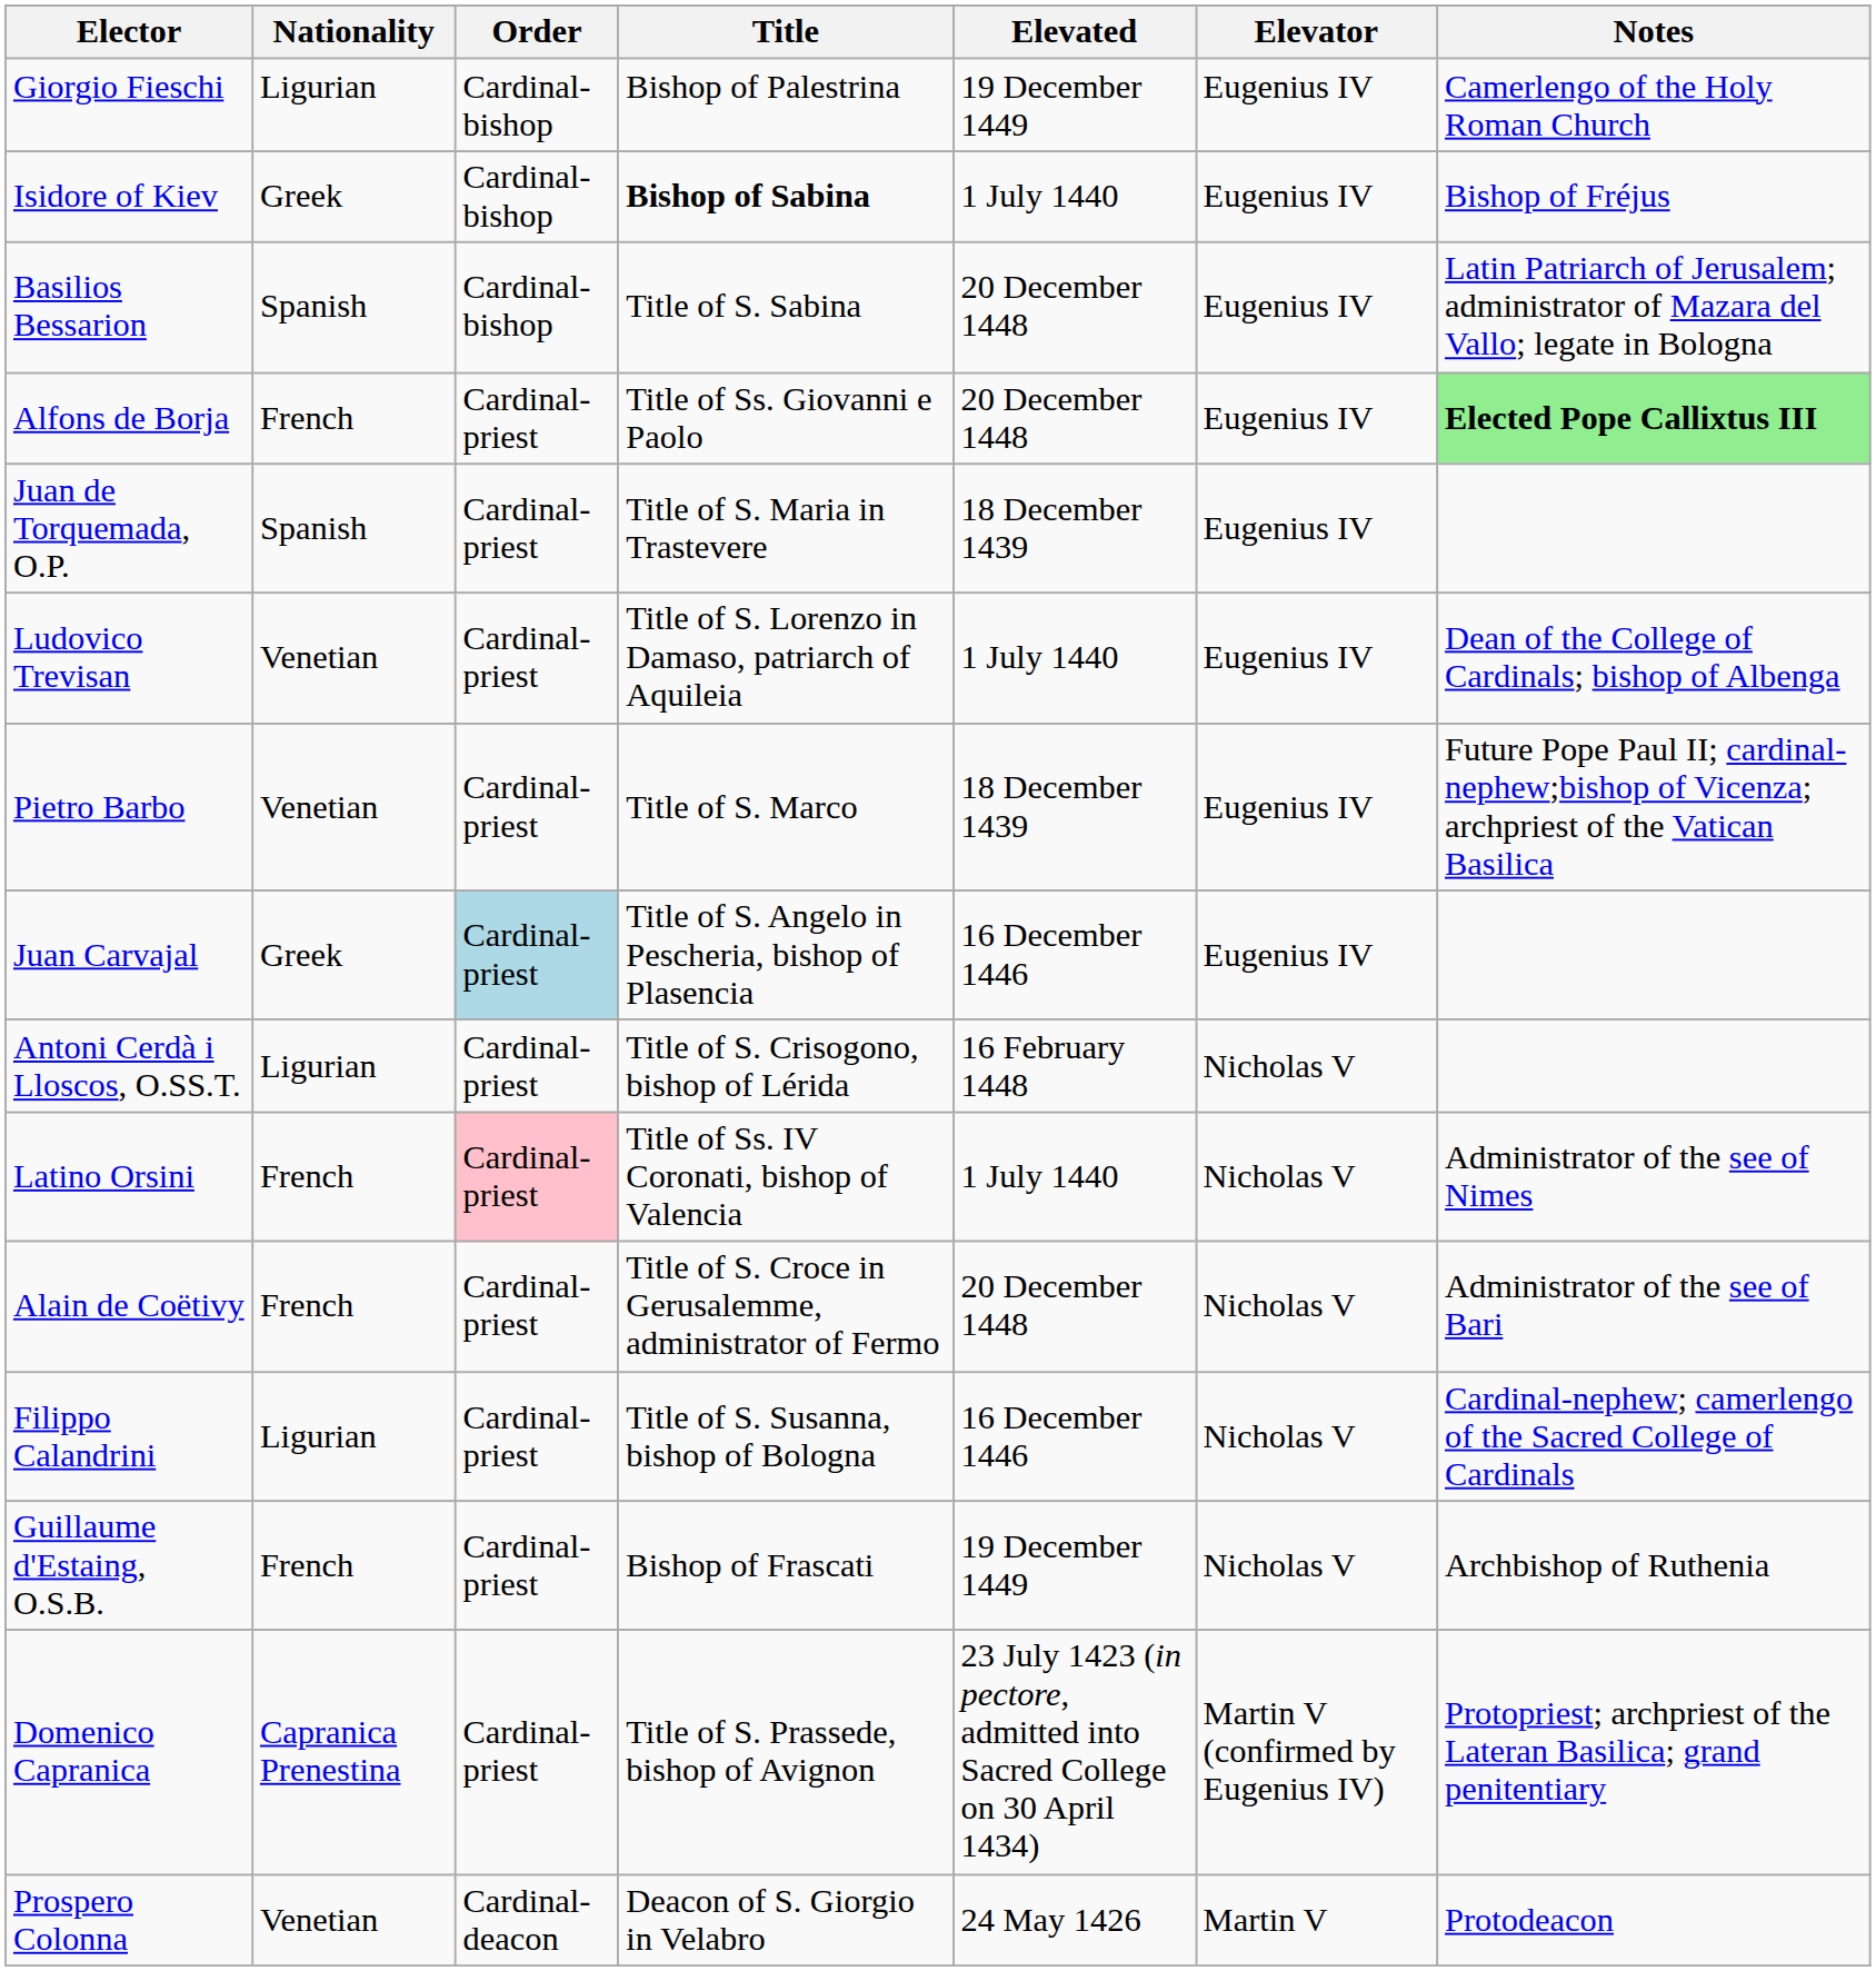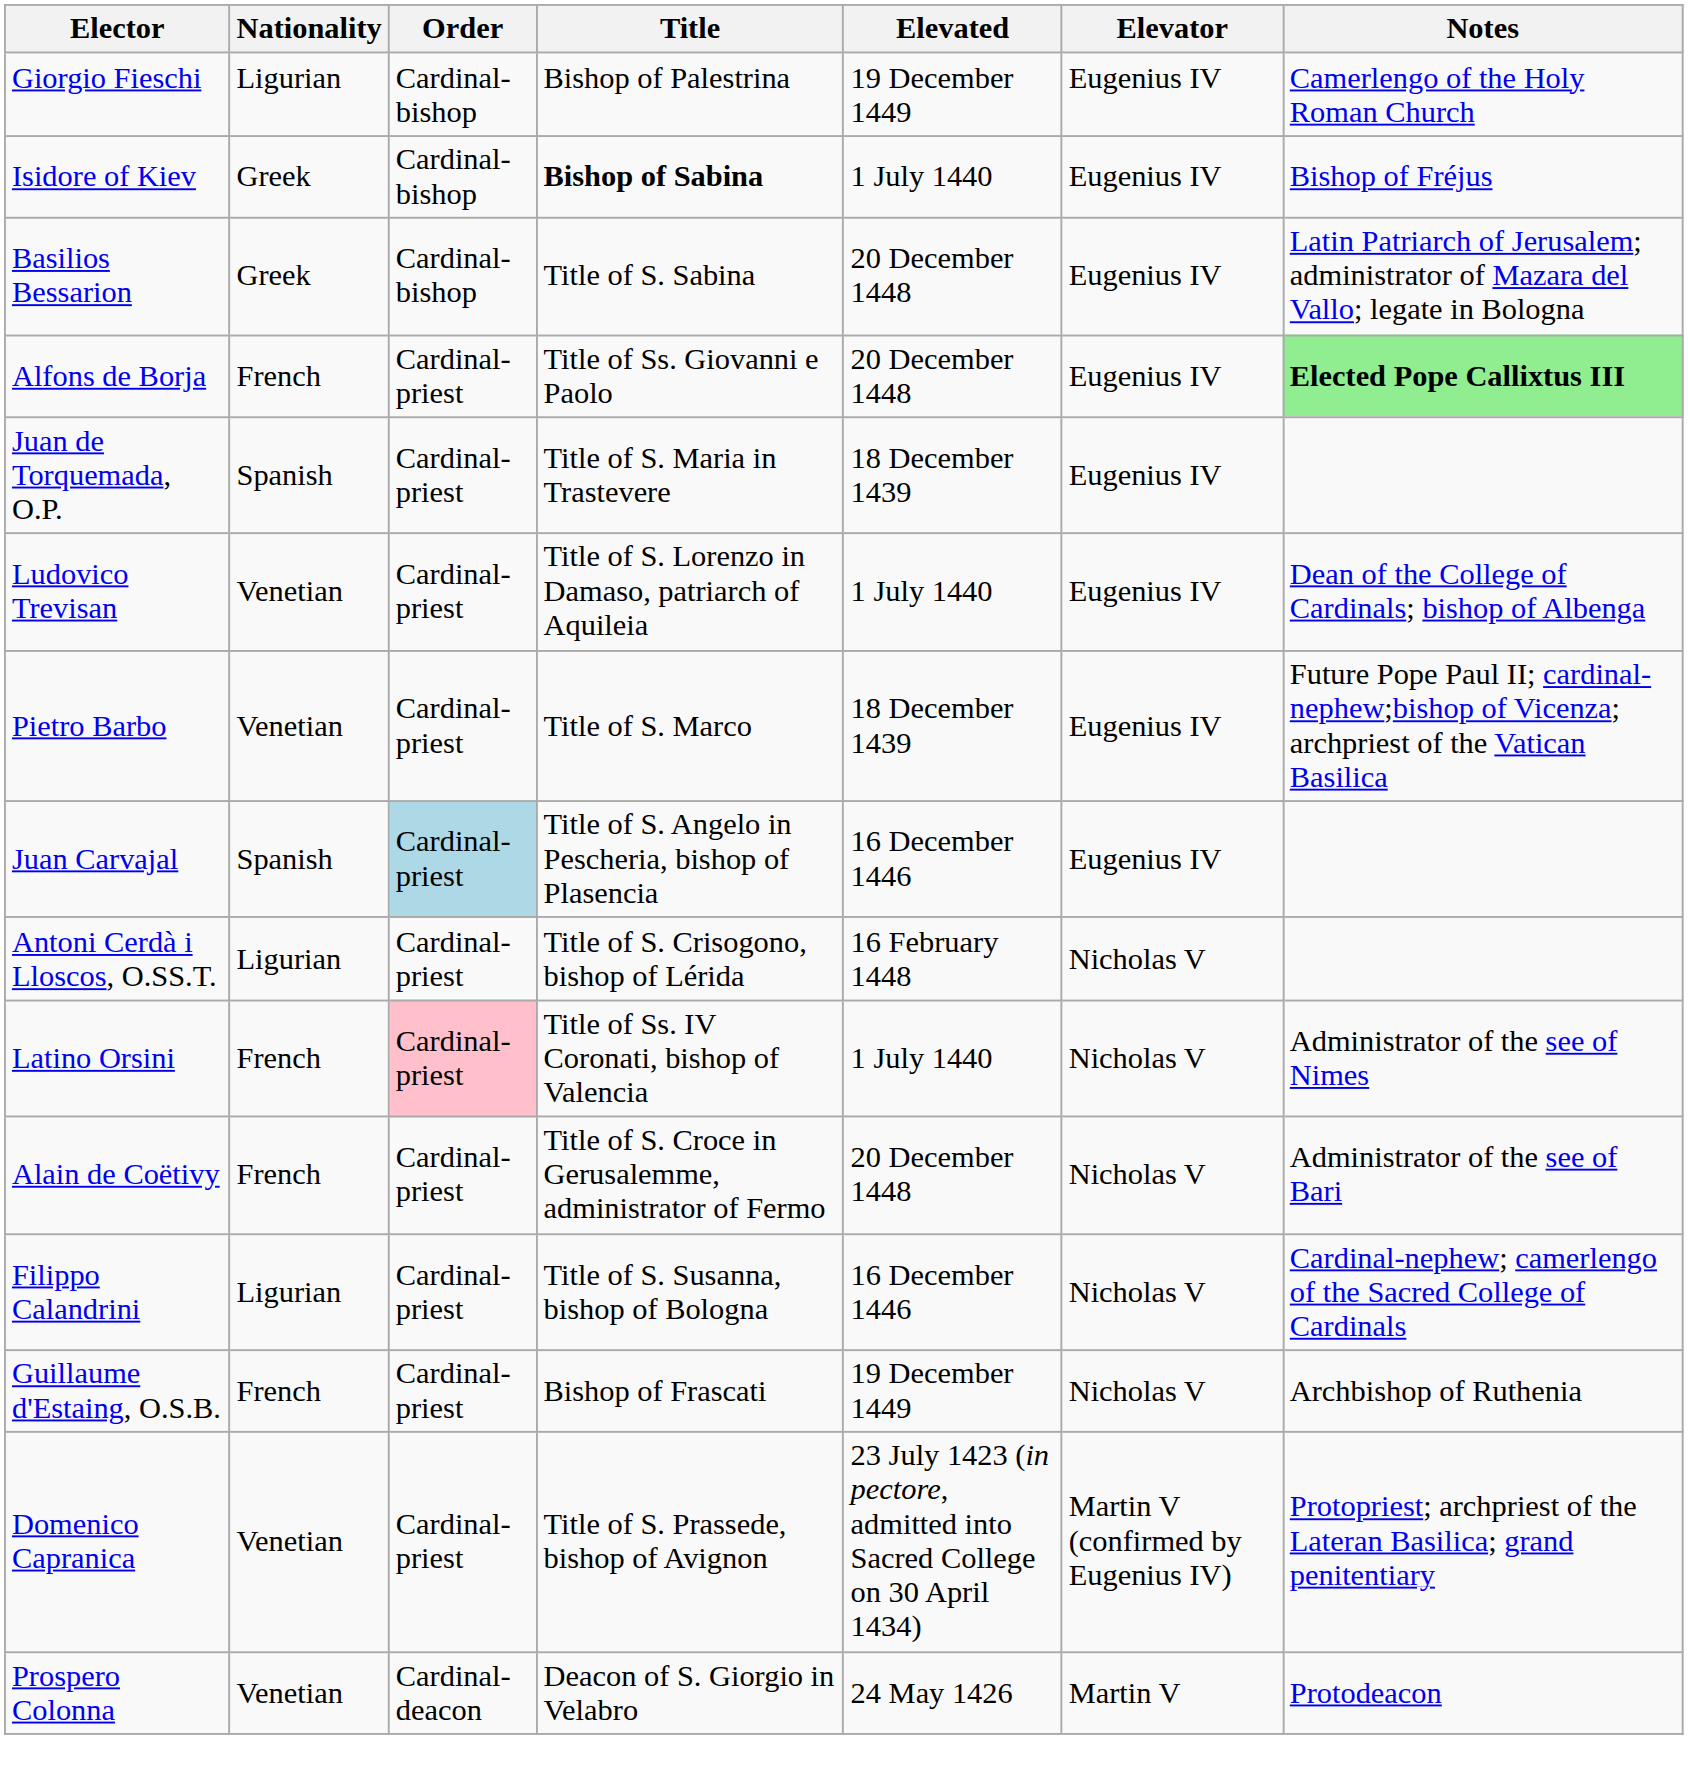Basilios Bessarion | Nationality: Spanish -> Greek
Juan Carvajal | Nationality: Greek -> Spanish
Domenico Capranica | Nationality: Capranica Prenestina -> Venetian
